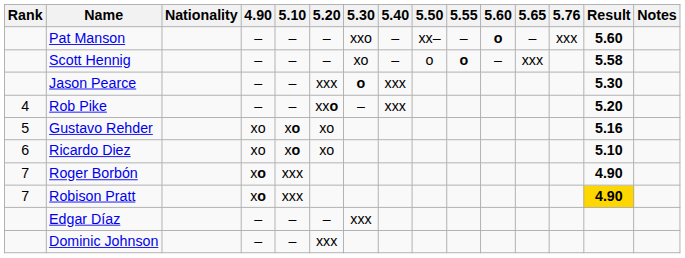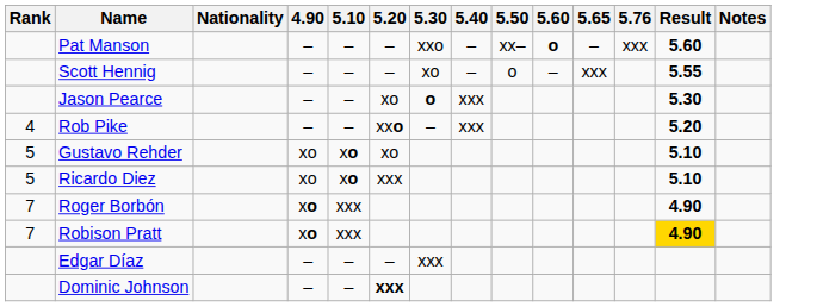- column: 5.55 | – | o
Scott Hennig | Result: 5.58 -> 5.55
Jason Pearce | 5.20: xxx -> xo
Gustavo Rehder | Result: 5.16 -> 5.10
Ricardo Diez | Rank: 6 -> 5
Ricardo Diez | 5.20: xo -> xxx
Dominic Johnson | 5.20: normal -> bold
